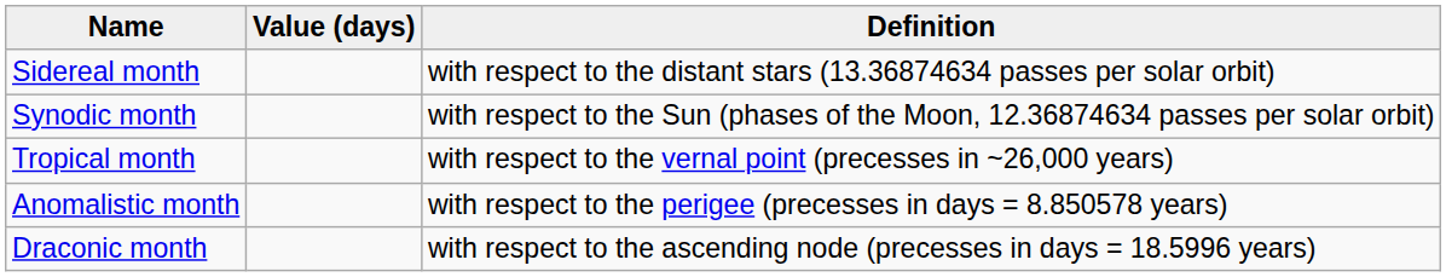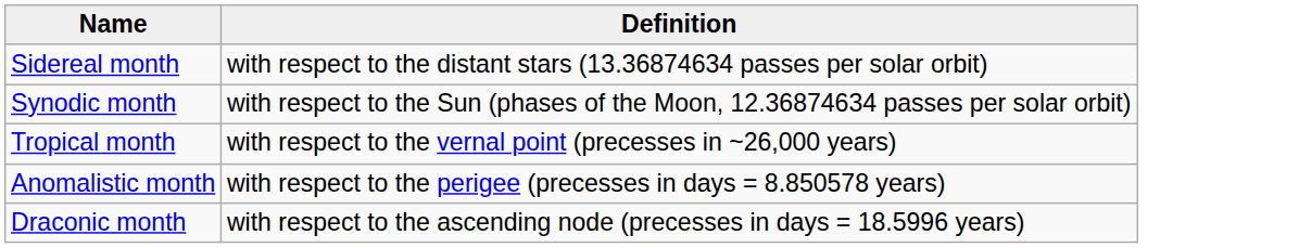- column: Value (days)
